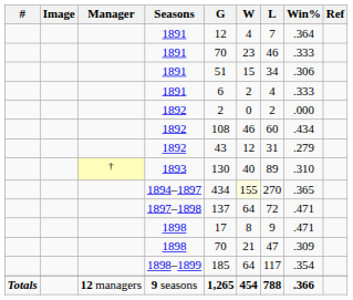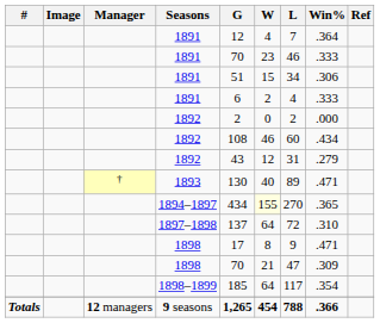1893 | Win%: .310 -> .471
1897–1898 | Win%: .471 -> .310
